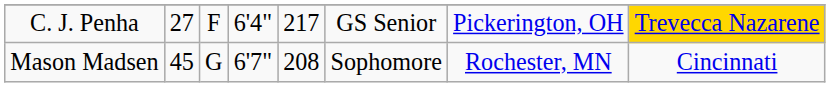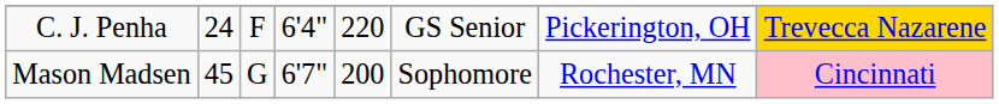C. J. Penha | column 2: 27 -> 24
C. J. Penha | column 5: 217 -> 220
Mason Madsen | column 5: 208 -> 200
Mason Madsen | column 8: no background -> pink background
